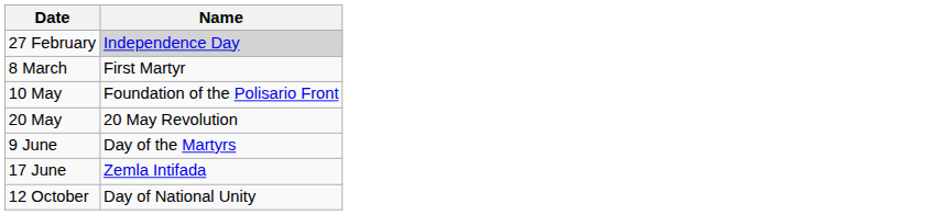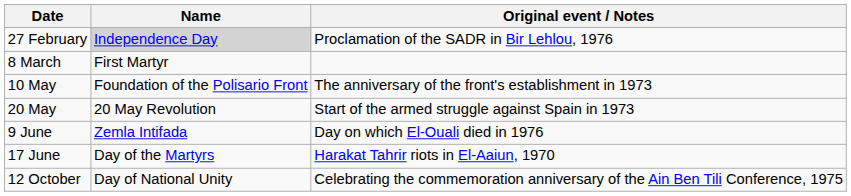+ column: Original event / Notes | Proclamation of the SADR in Bir Lehlou, 1976 | The anniversary of the front's establishment in 1973 | Start of the armed struggle against Spain in 1973 | Day on which El-Ouali died in 1976 | Harakat Tahrir riots in El-Aaiun, 1970 | Celebrating the commemoration anniversary of the Ain Ben Tili Conference, 1975
9 June | Name: Day of the Martyrs -> Zemla Intifada
17 June | Name: Zemla Intifada -> Day of the Martyrs
